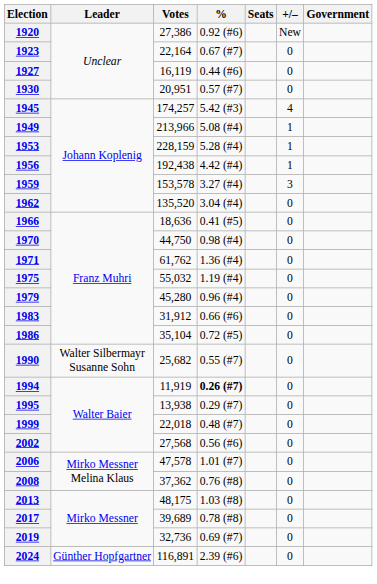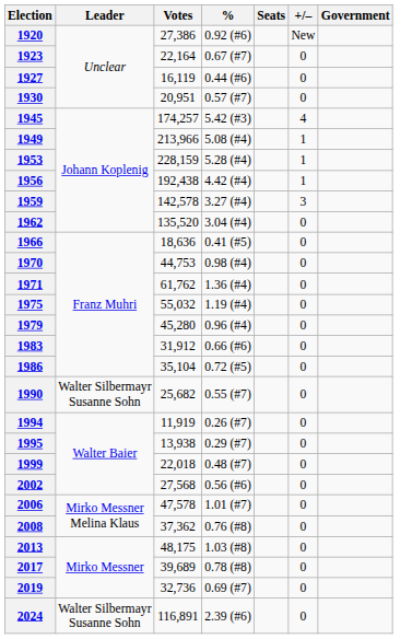1959 | Votes: 153,578 -> 142,578
1970 | Votes: 44,750 -> 44,753
1994 | %: bold -> normal
2024 | Leader: Günther Hopfgartner -> Walter Silbermayr Susanne Sohn
